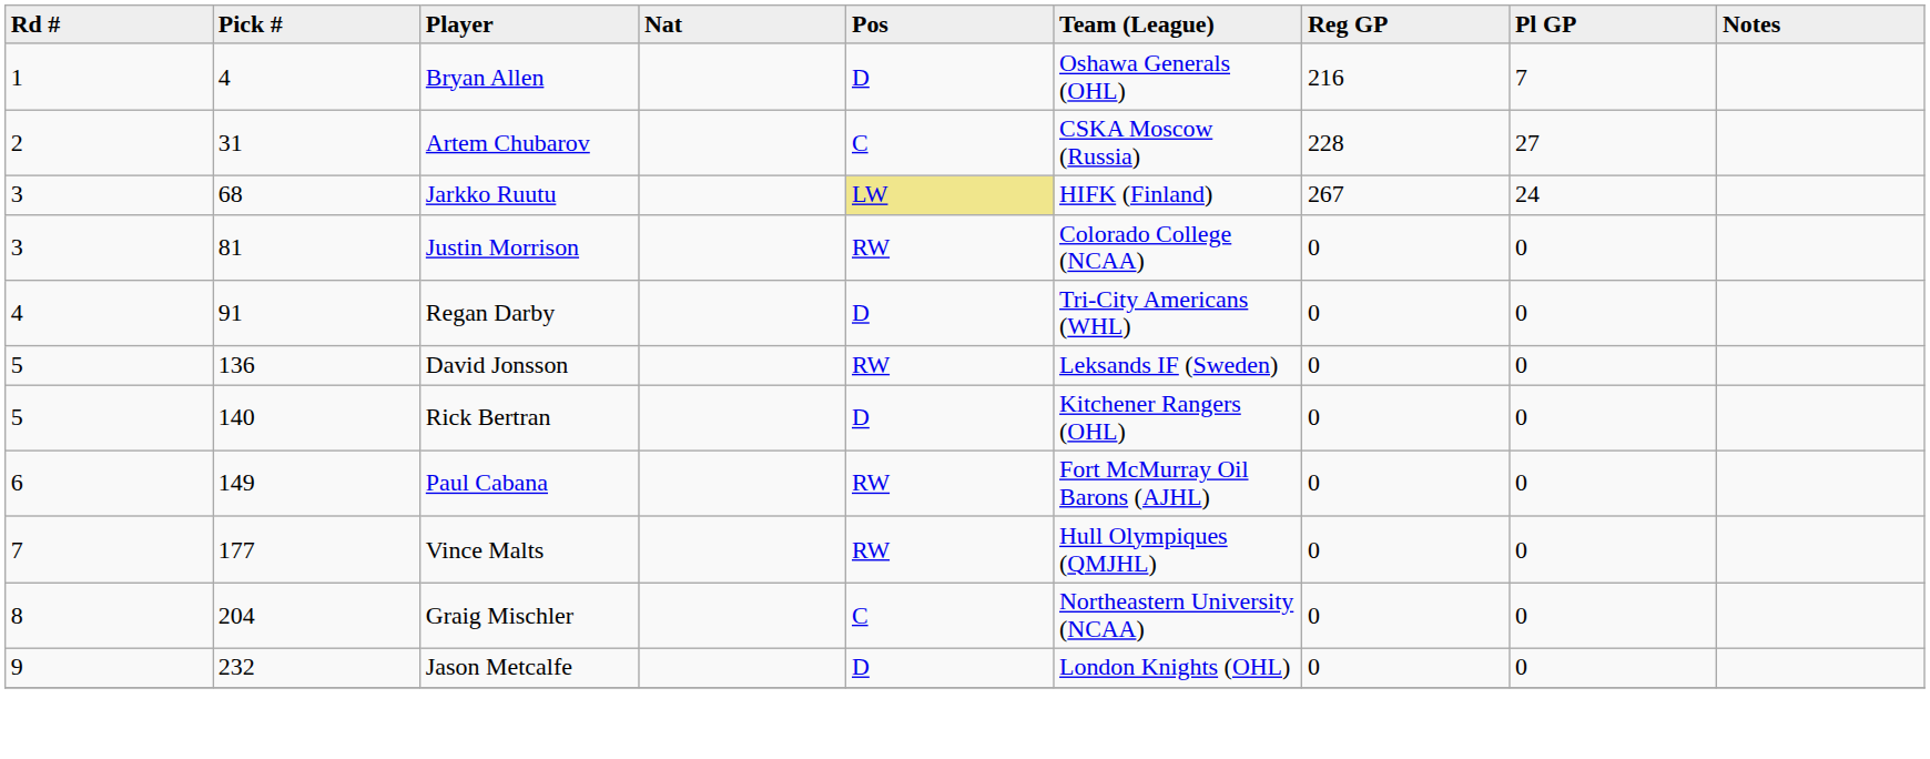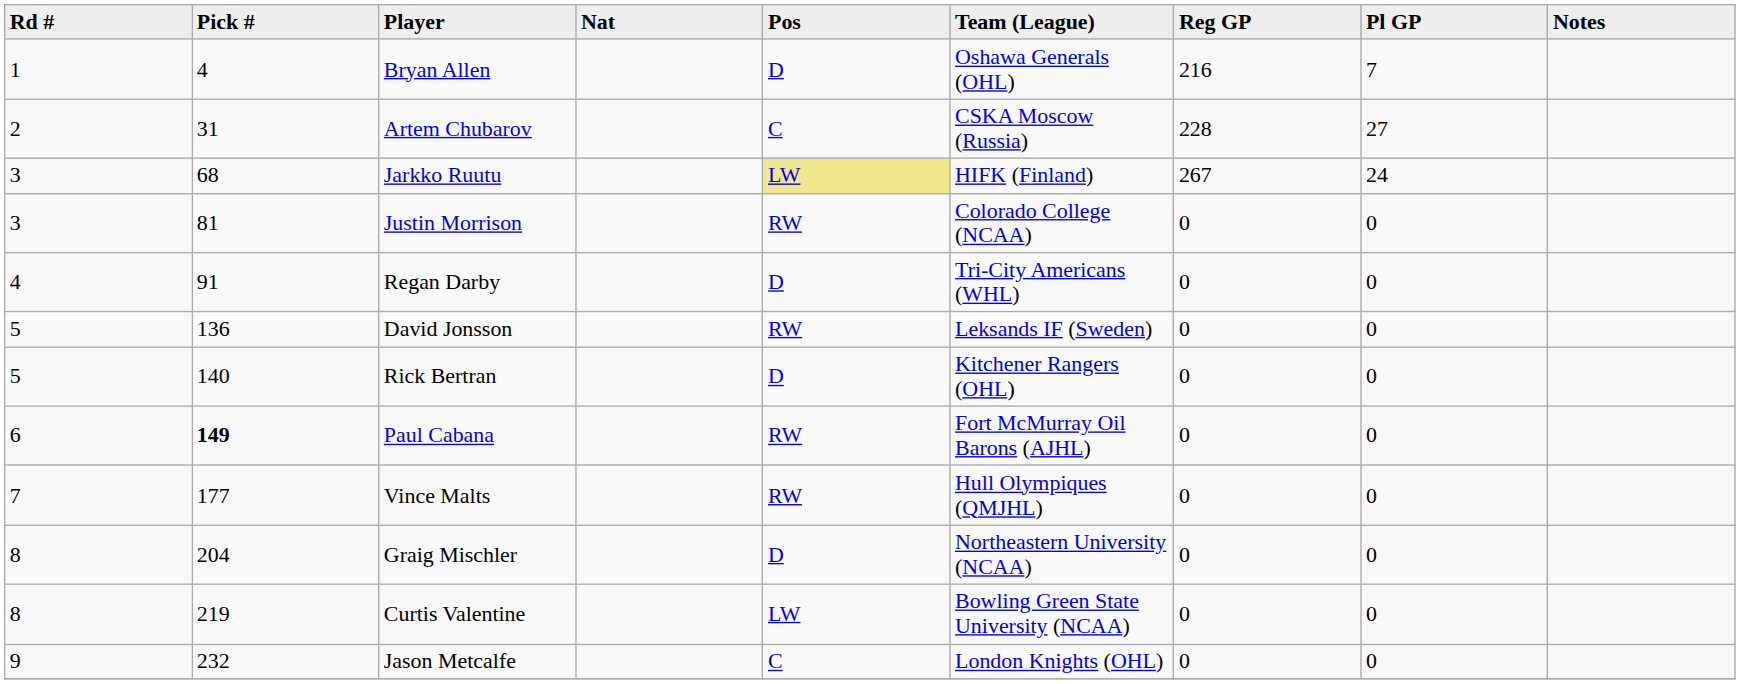Paul Cabana | Pick #: normal -> bold
Graig Mischler | Pos: C -> D
+ row: 8 | 219 | Curtis Valentine | LW | Bowling Green State University (NCAA) | 0 | 0
Jason Metcalfe | Pos: D -> C
